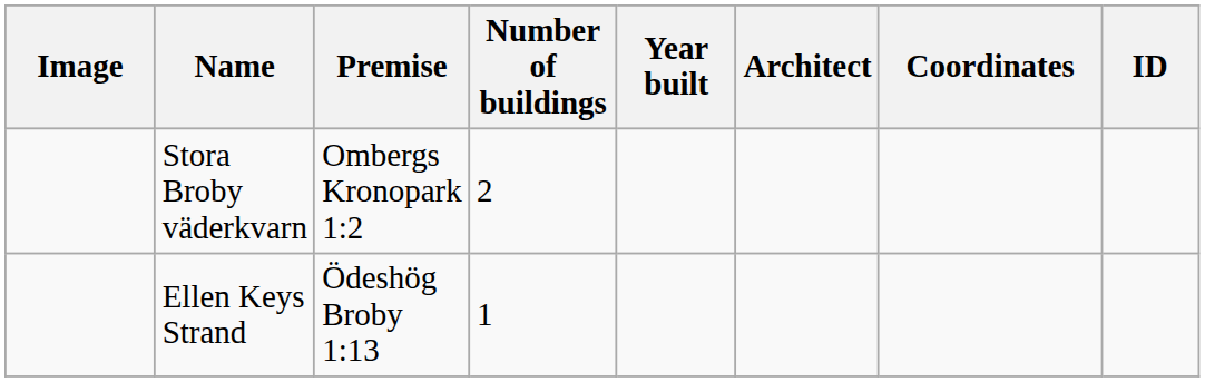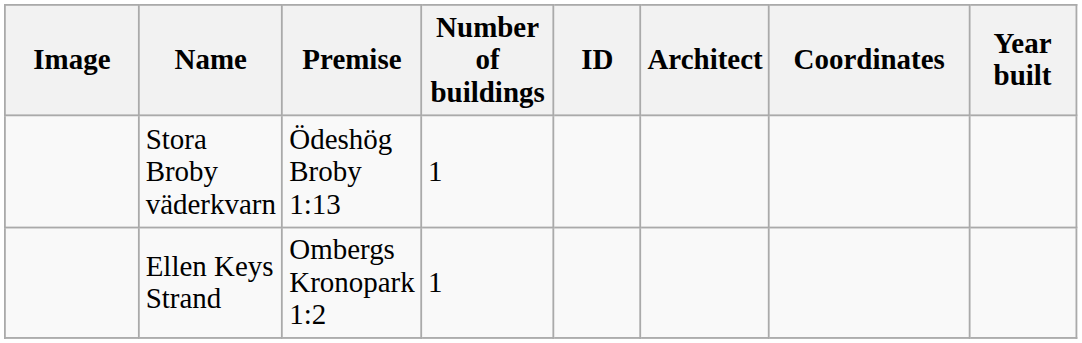columns swapped: Year built <-> ID
Stora Broby väderkvarn | Premise: Ombergs Kronopark 1:2 -> Ödeshög Broby 1:13
Stora Broby väderkvarn | Number of buildings: 2 -> 1
Ellen Keys Strand | Premise: Ödeshög Broby 1:13 -> Ombergs Kronopark 1:2
